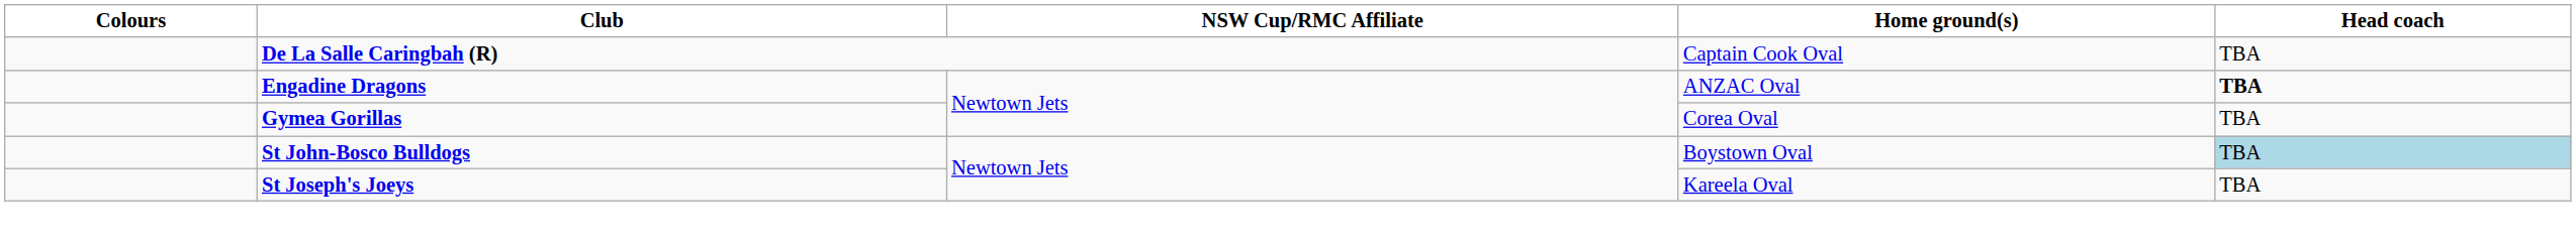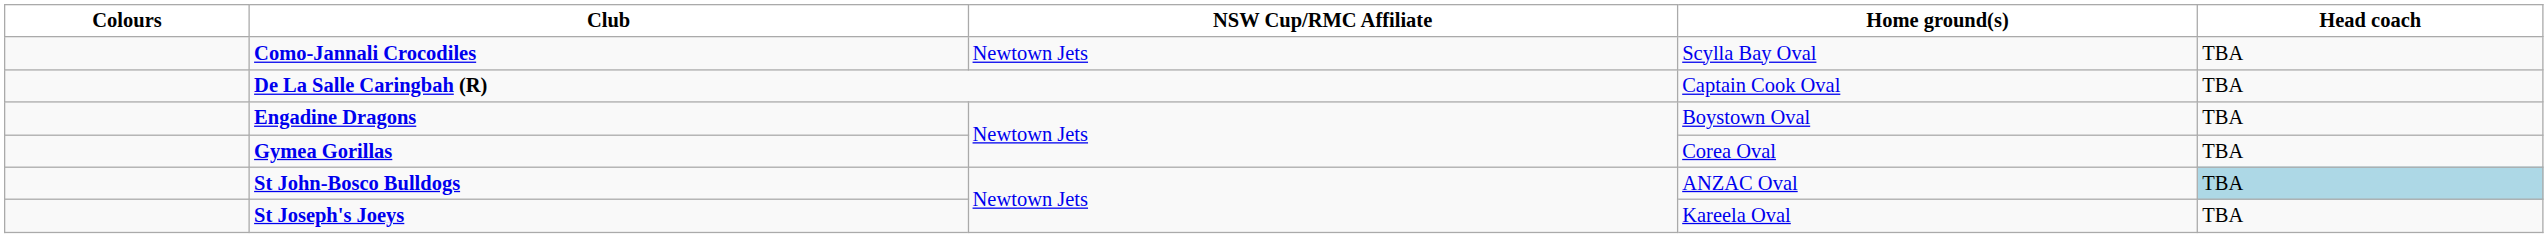+ row: Como-Jannali Crocodiles | Newtown Jets | Scylla Bay Oval | TBA
Engadine Dragons | Home ground(s): ANZAC Oval -> Boystown Oval
Engadine Dragons | Head coach: bold -> normal
St John-Bosco Bulldogs | Home ground(s): Boystown Oval -> ANZAC Oval
